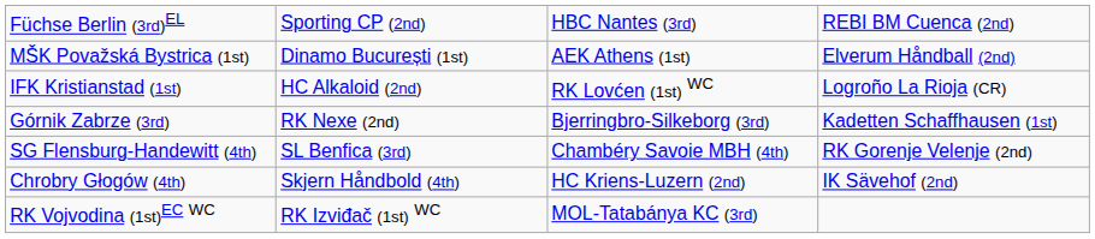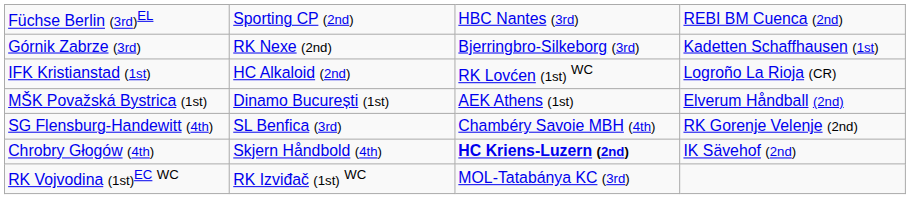rows swapped: Górnik Zabrze (3rd) <-> MŠK Považská Bystrica (1st)
Chrobry Głogów (4th) | column 3: normal -> bold
